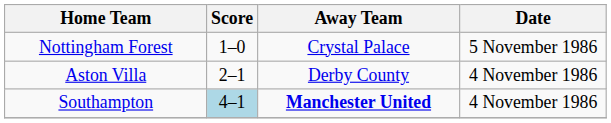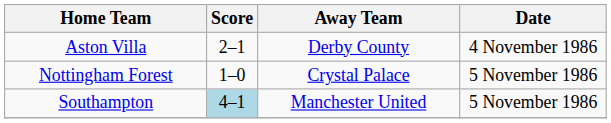rows swapped: Aston Villa <-> Nottingham Forest
Southampton | Away Team: bold -> normal
Southampton | Date: 4 November 1986 -> 5 November 1986
